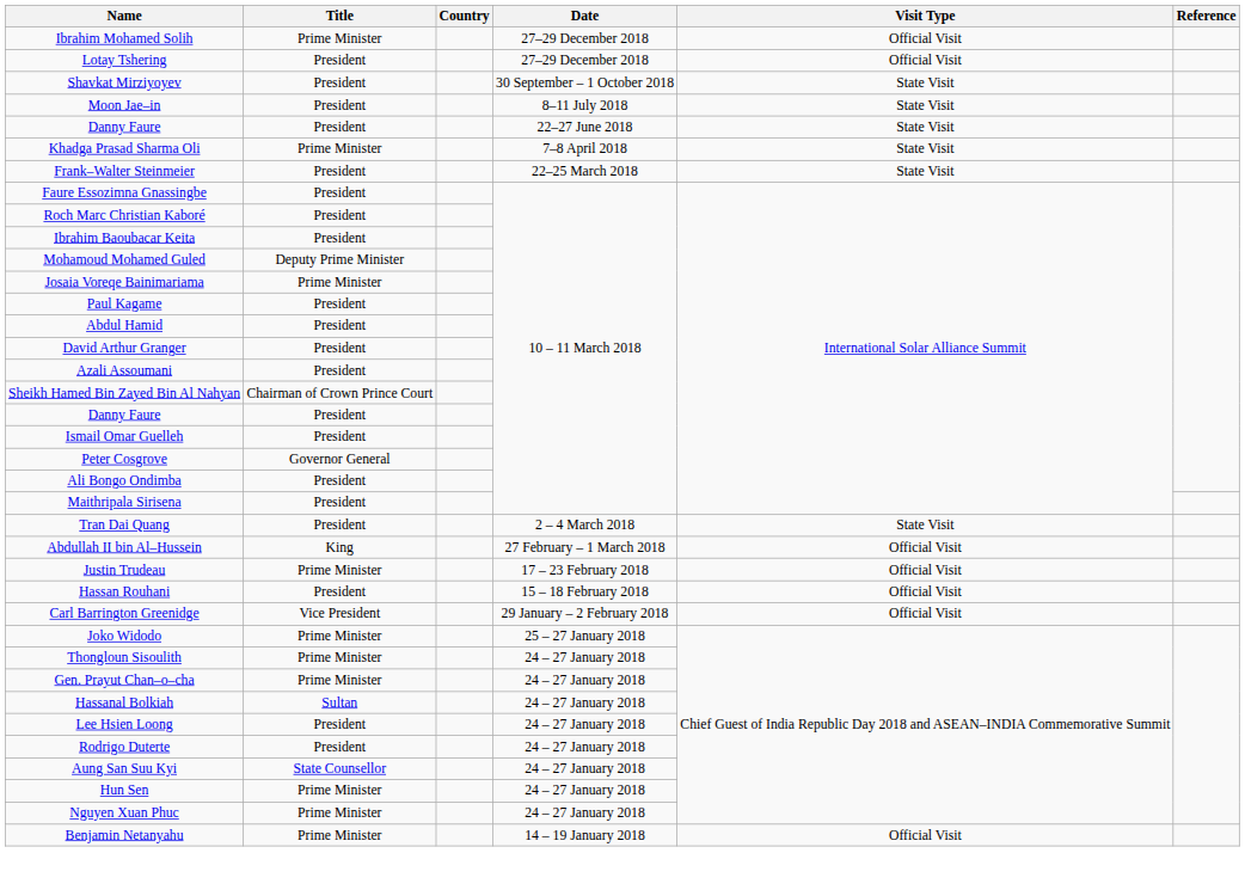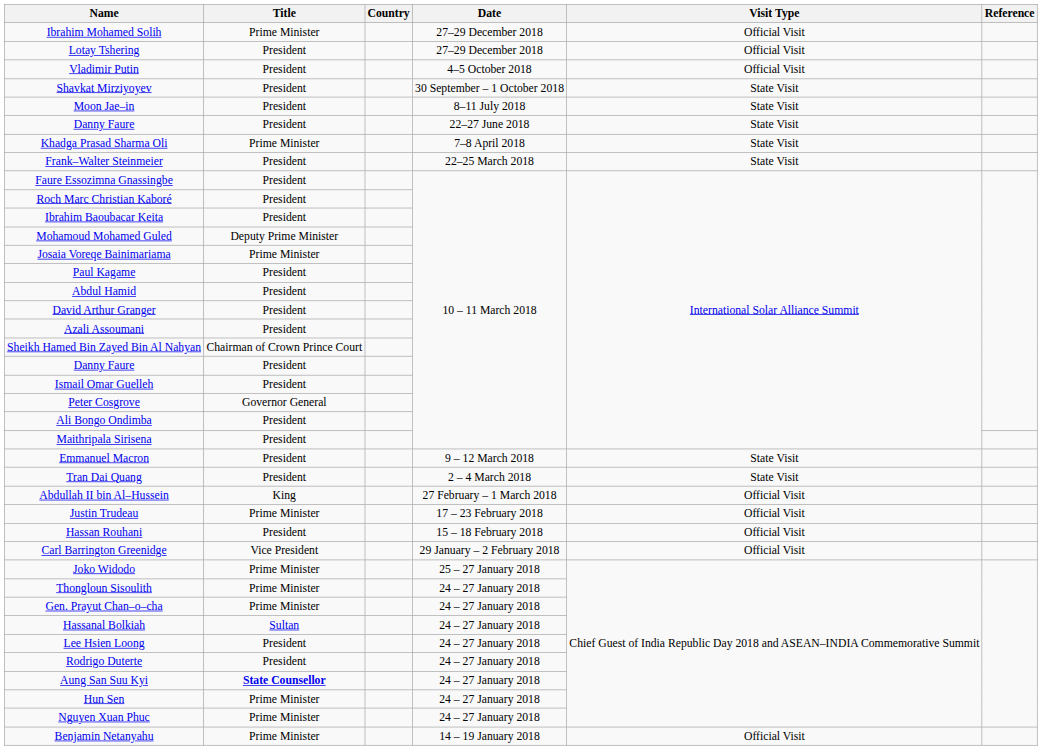+ row: Vladimir Putin | President | 4–5 October 2018 | Official Visit
+ row: Emmanuel Macron | President | 9 – 12 March 2018 | State Visit
Aung San Suu Kyi | Title: normal -> bold
